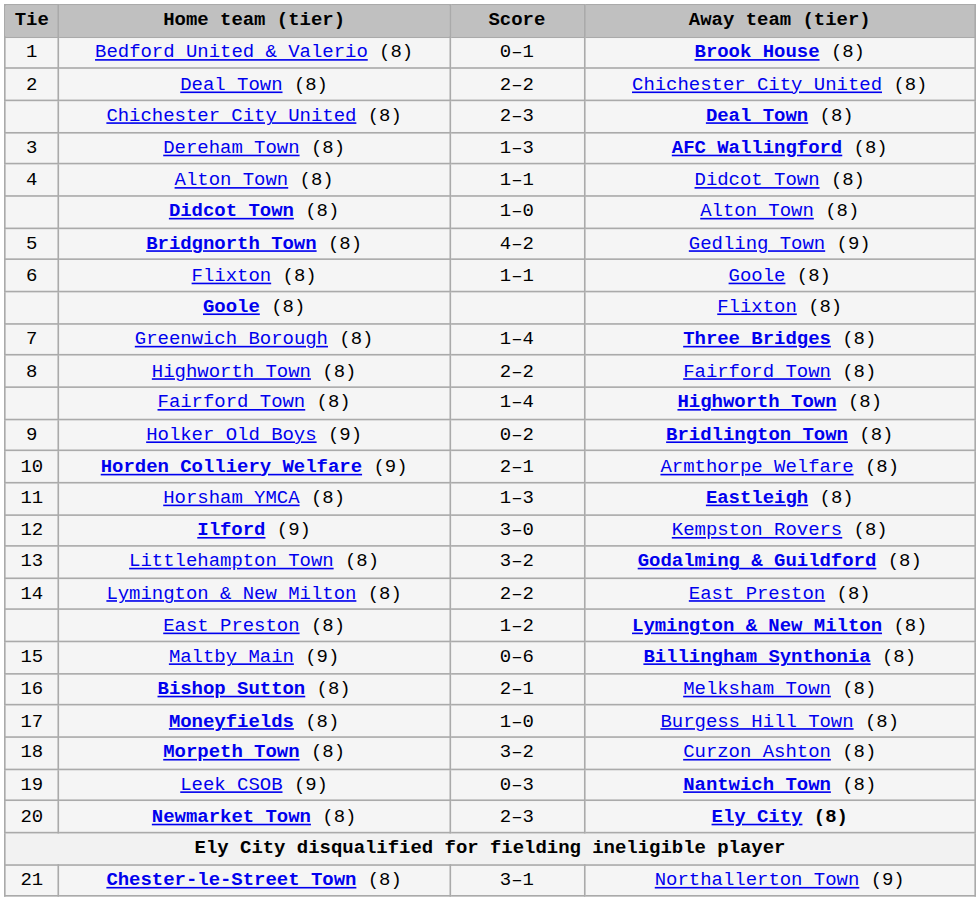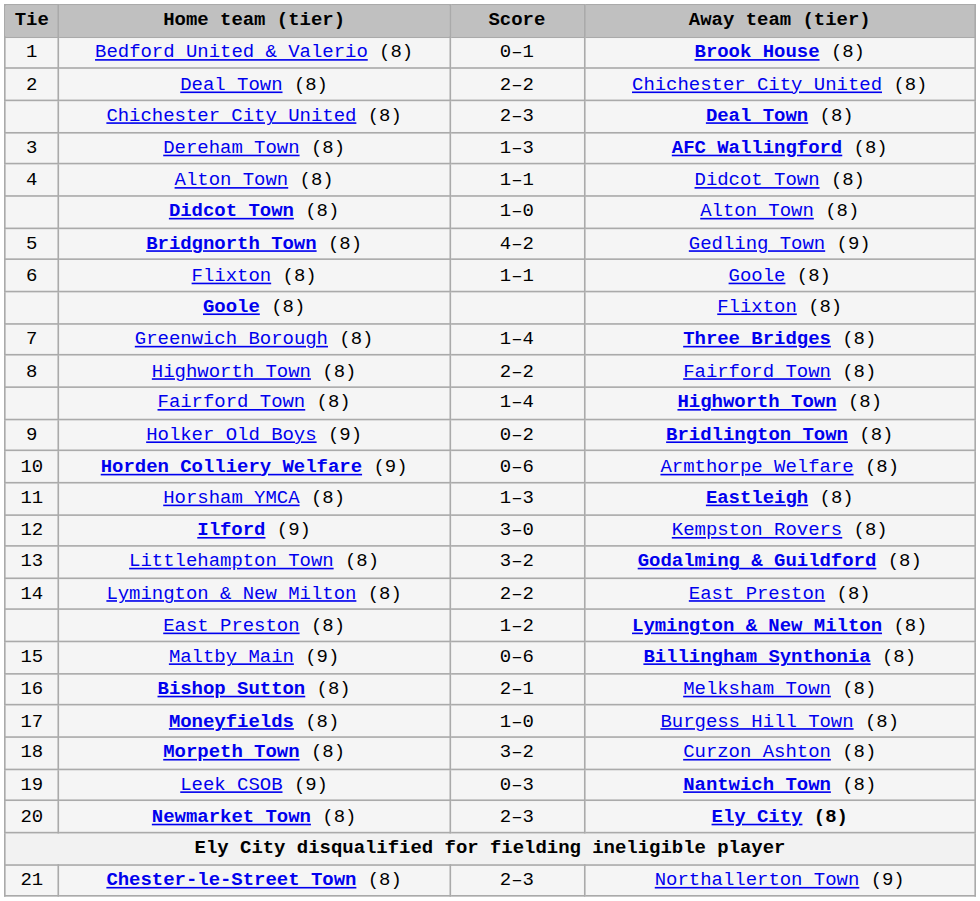Horden Colliery Welfare (9) | Score: 2–1 -> 0–6
Chester-le-Street Town (8) | Score: 3–1 -> 2–3
